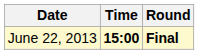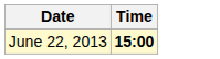- column: Round | Final
